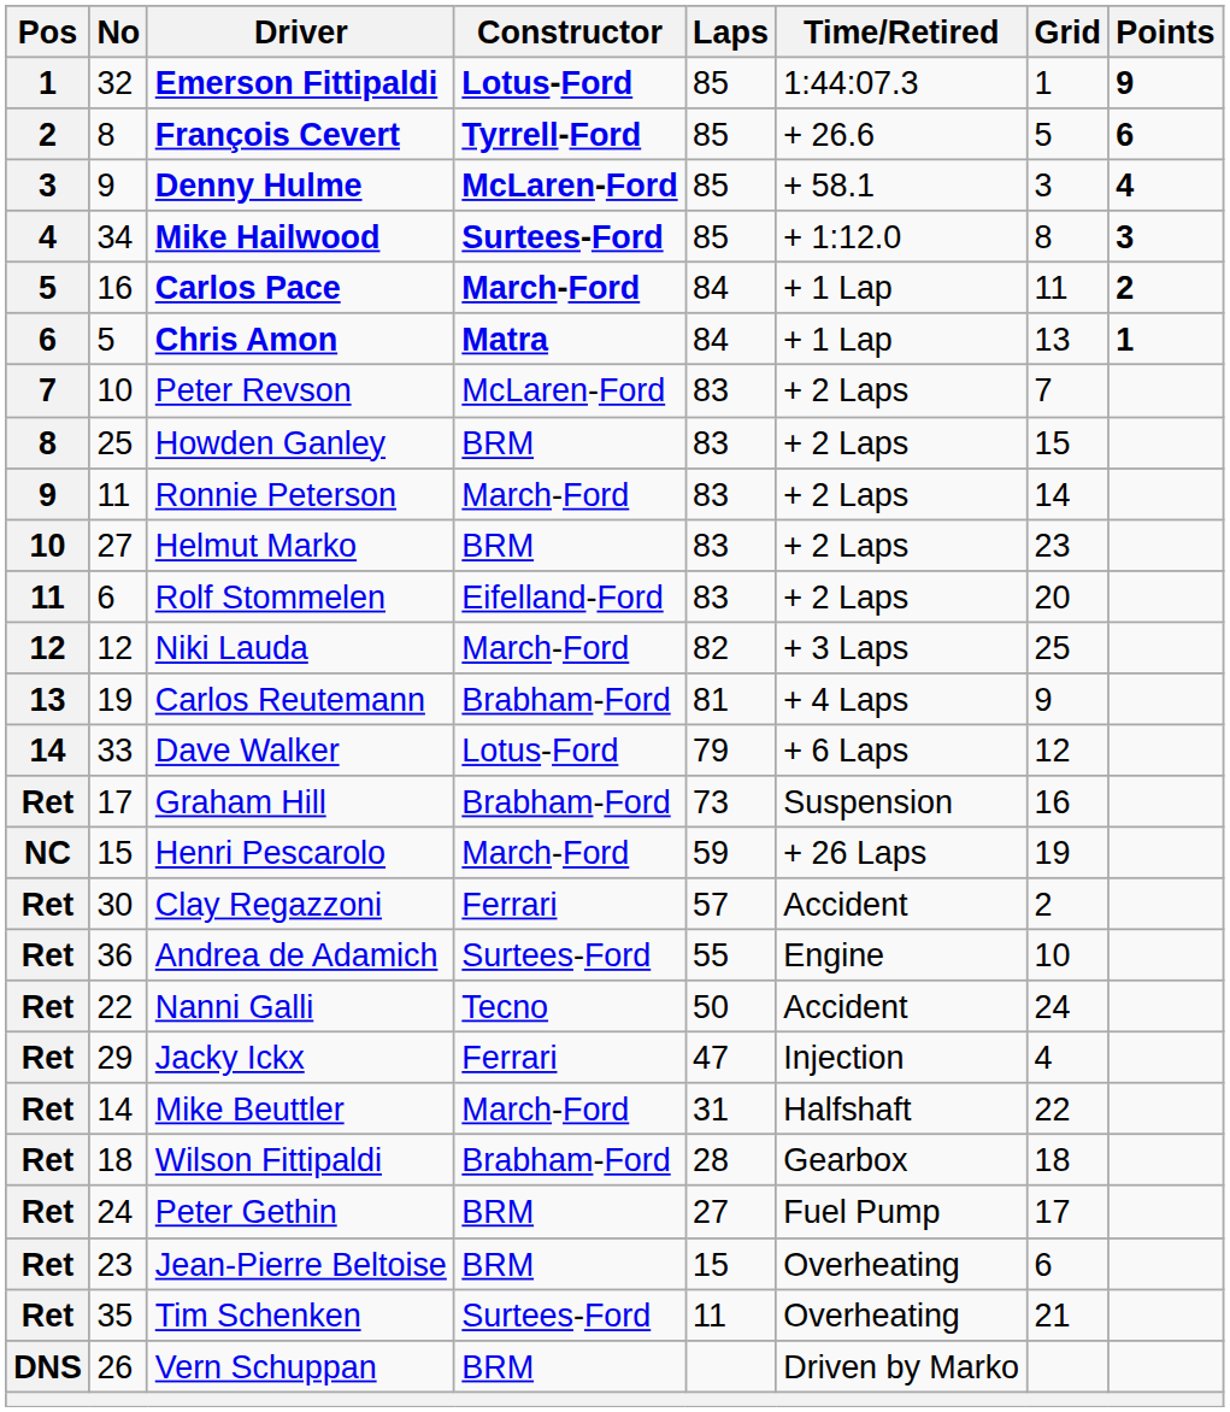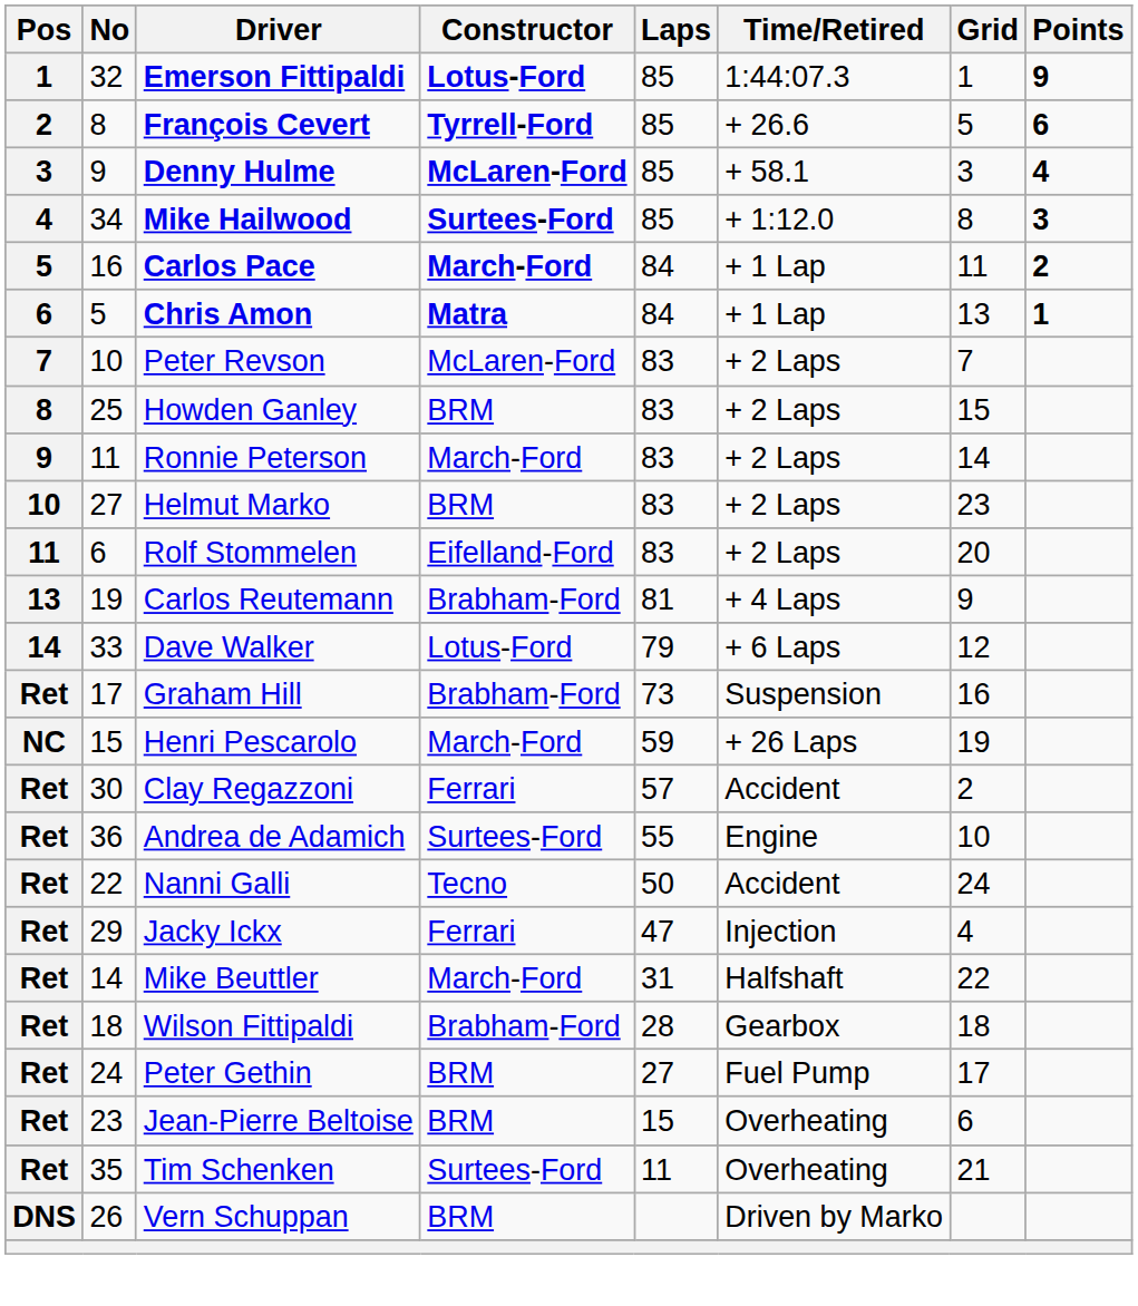- row: 12 | 12 | Niki Lauda | March-Ford | 82 | + 3 Laps | 25
